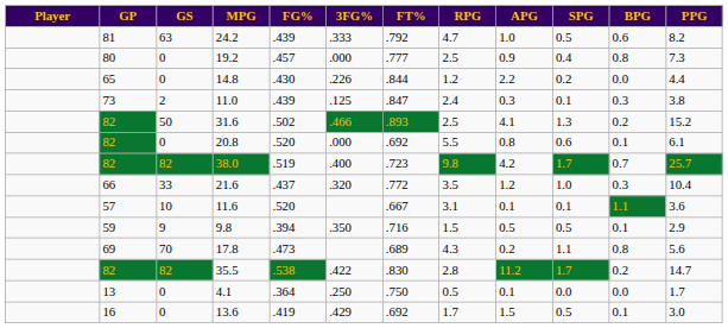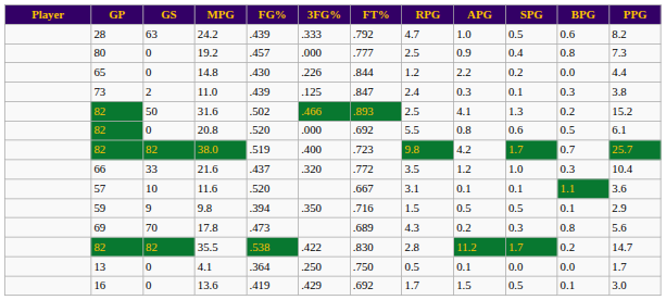24.2 | GP: 81 -> 28
20.8 | BPG: 0.1 -> 0.5
17.8 | SPG: 1.1 -> 0.3
